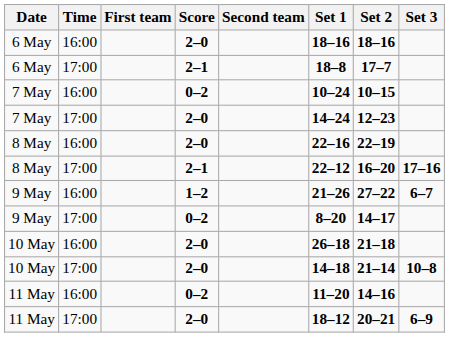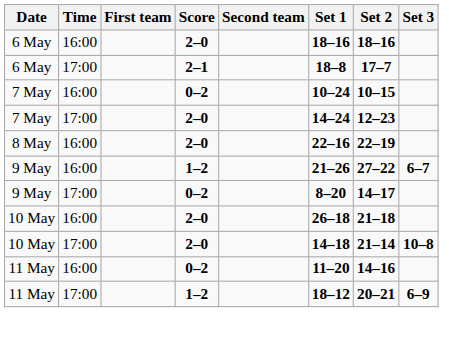- row: 8 May | 17:00 | 2–1 | 22–12 | 16–20 | 17–16
11 May / 17:00 | Score: 2–0 -> 1–2
